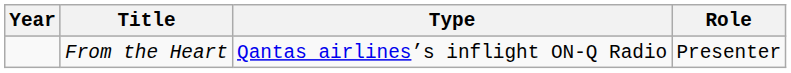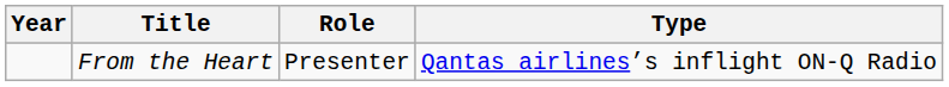columns swapped: Role <-> Type
